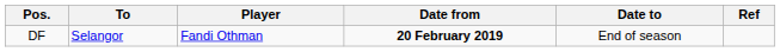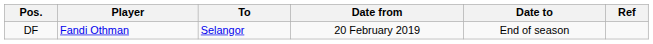columns swapped: Player <-> To
DF | Date from: bold -> normal
